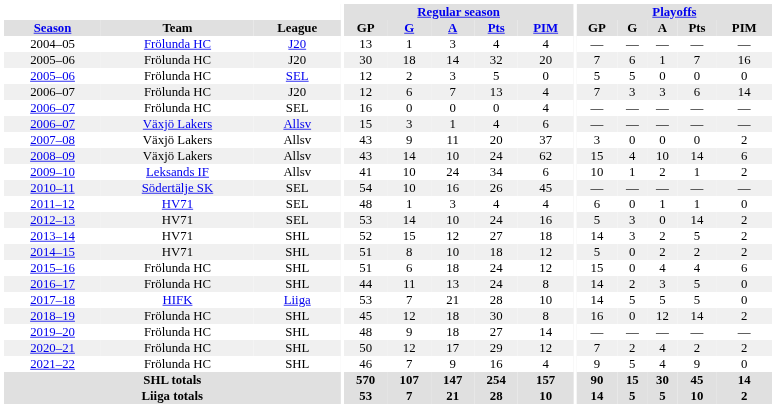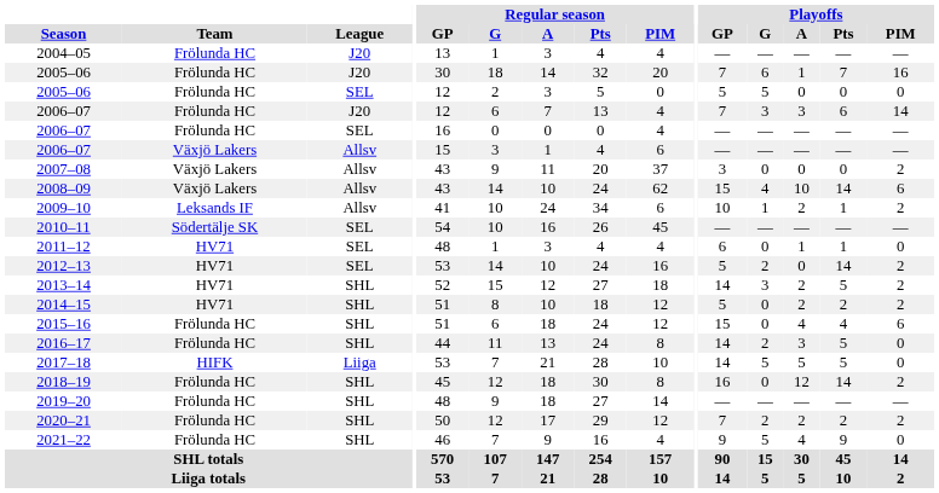2012–13 | Playoffs / G: 3 -> 2
2020–21 | Playoffs / A: 4 -> 2
